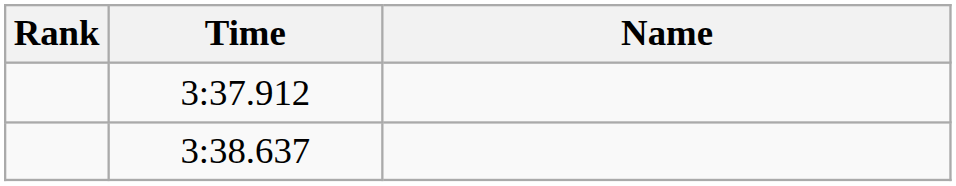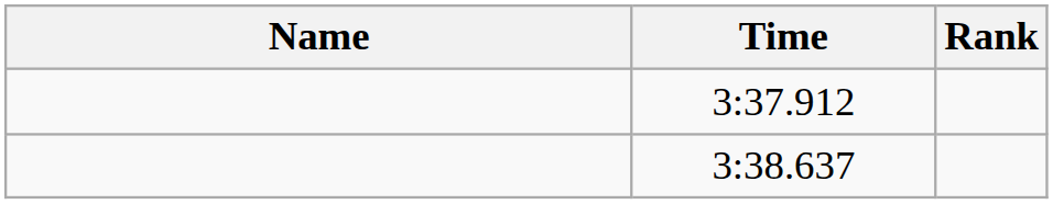columns swapped: Name <-> Rank
